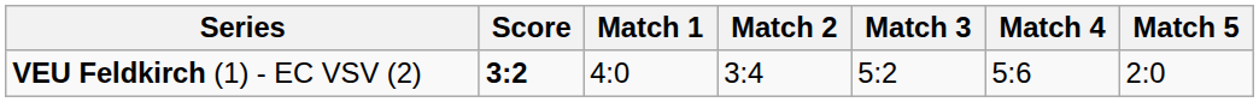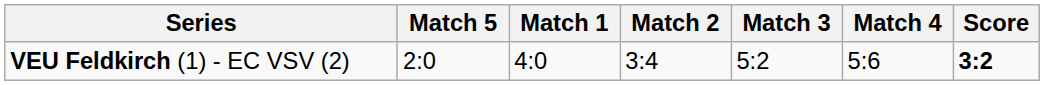columns swapped: Score <-> Match 5
